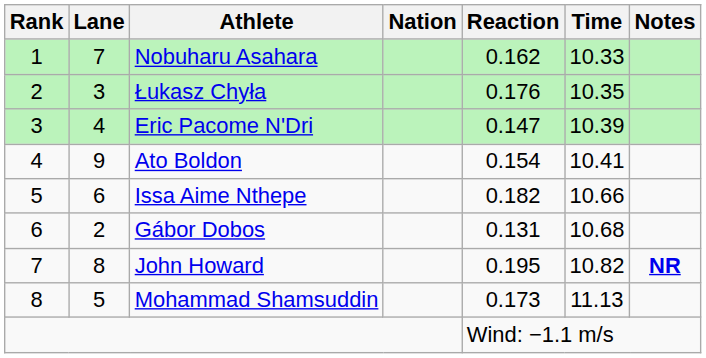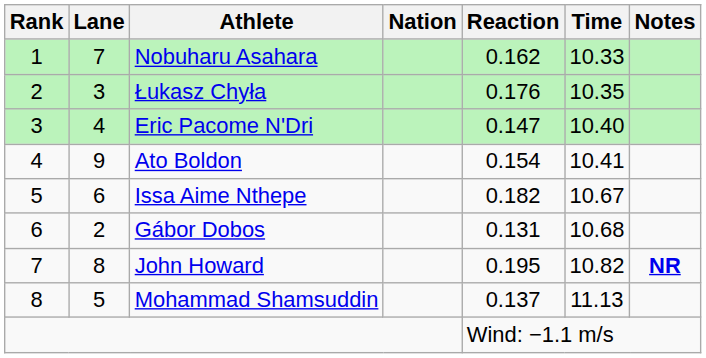Eric Pacome N'Dri | Time: 10.39 -> 10.40
Issa Aime Nthepe | Time: 10.66 -> 10.67
Mohammad Shamsuddin | Reaction: 0.173 -> 0.137
